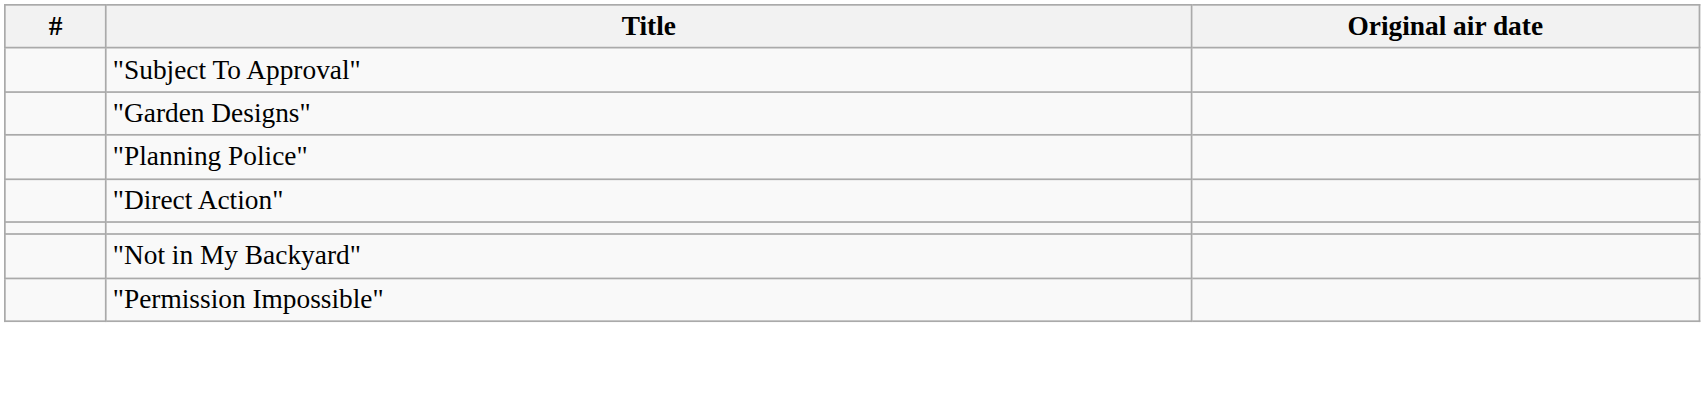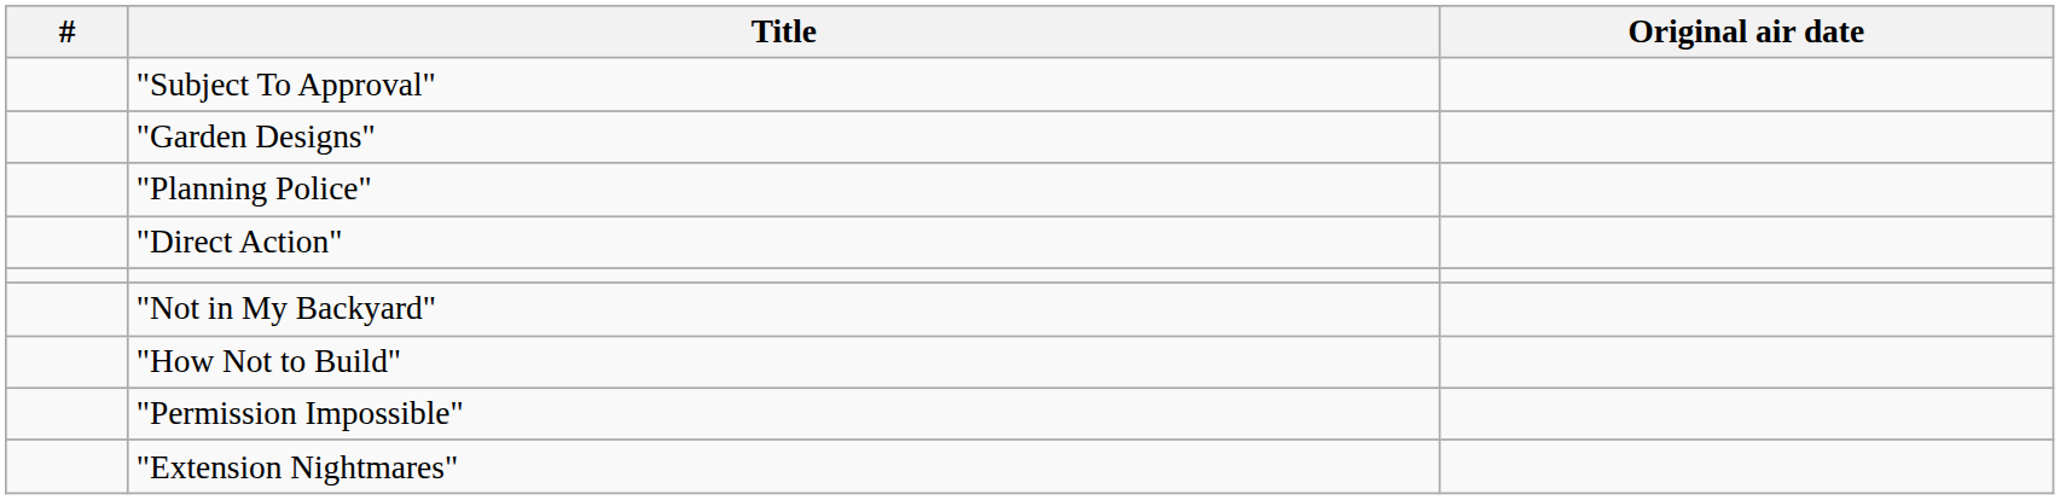+ row: "How Not to Build"
+ row: "Extension Nightmares"
